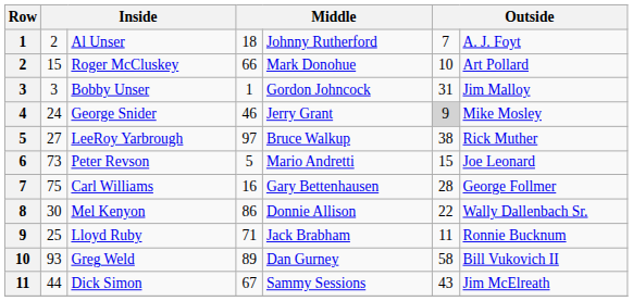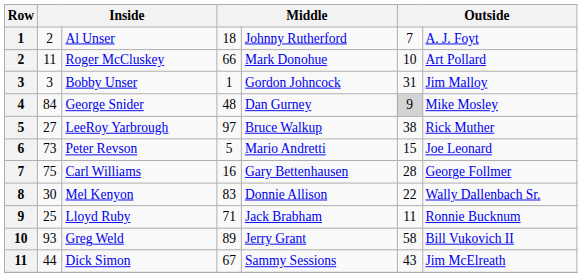Roger McCluskey | column 2: 15 -> 11
George Snider | column 2: 24 -> 84
George Snider | column 4: 46 -> 48
George Snider | column 5: Jerry Grant -> Dan Gurney
Mel Kenyon | column 4: 86 -> 83
Greg Weld | column 5: Dan Gurney -> Jerry Grant
